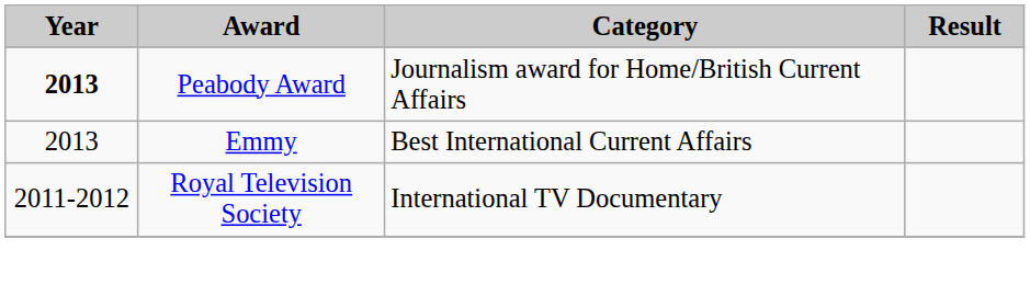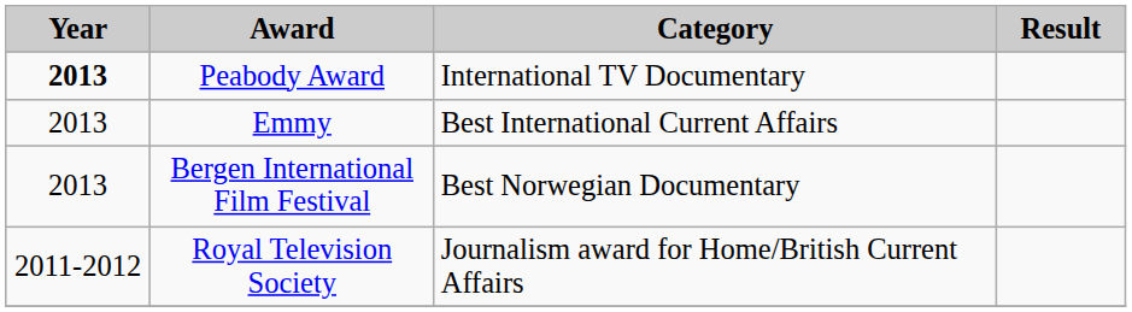Peabody Award | Category: Journalism award for Home/British Current Affairs -> International TV Documentary
+ row: 2013 | Bergen International Film Festival | Best Norwegian Documentary
Royal Television Society | Category: International TV Documentary -> Journalism award for Home/British Current Affairs
